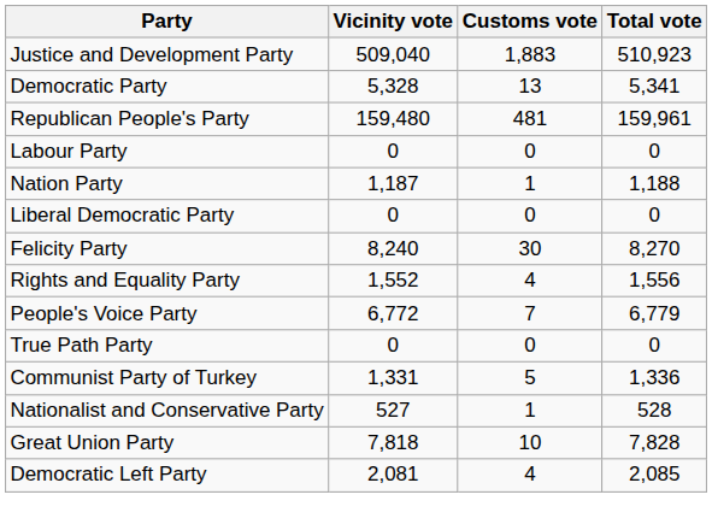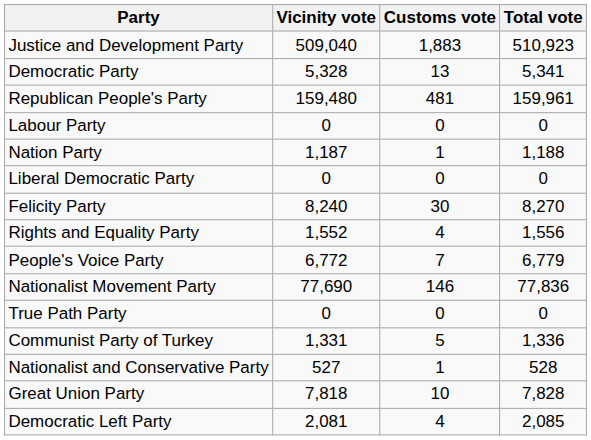+ row: Nationalist Movement Party | 77,690 | 146 | 77,836
